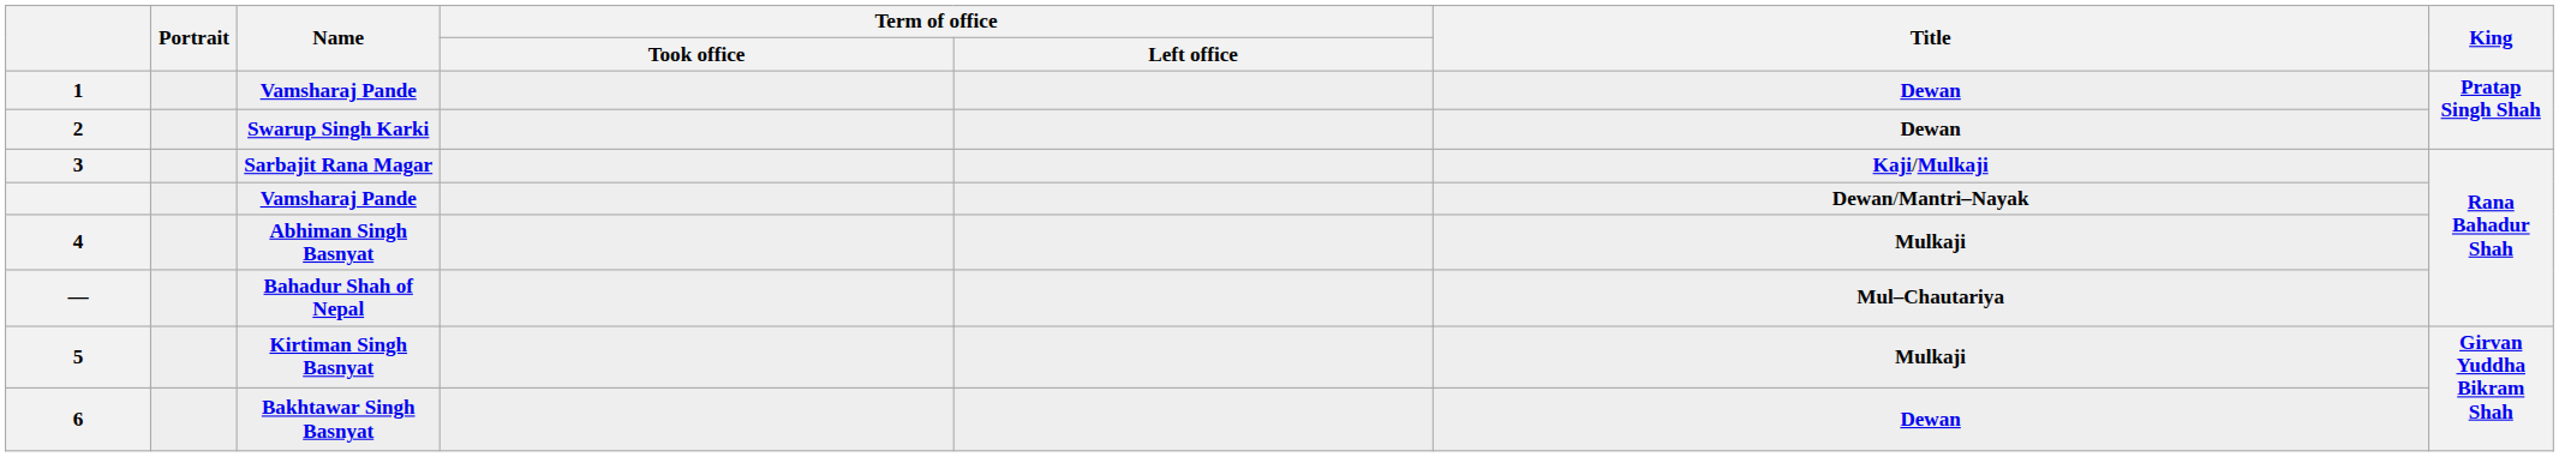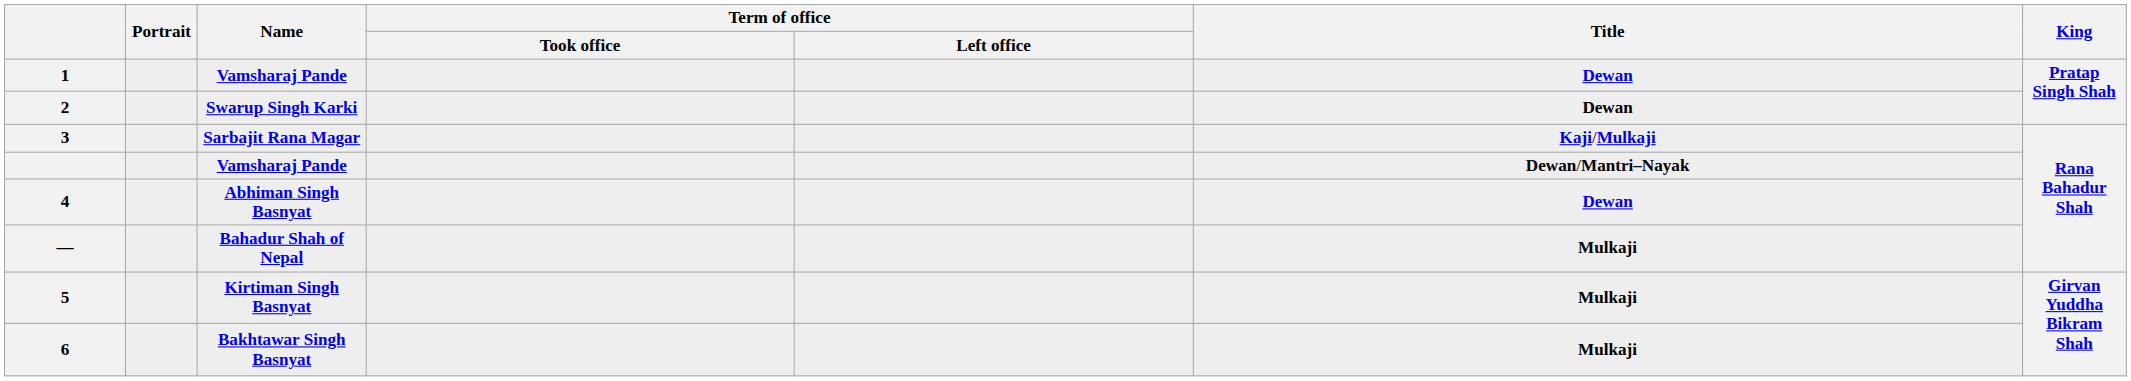4 | Title: Mulkaji -> Dewan
— | Title: Mul–Chautariya -> Mulkaji
6 | Title: Dewan -> Mulkaji
